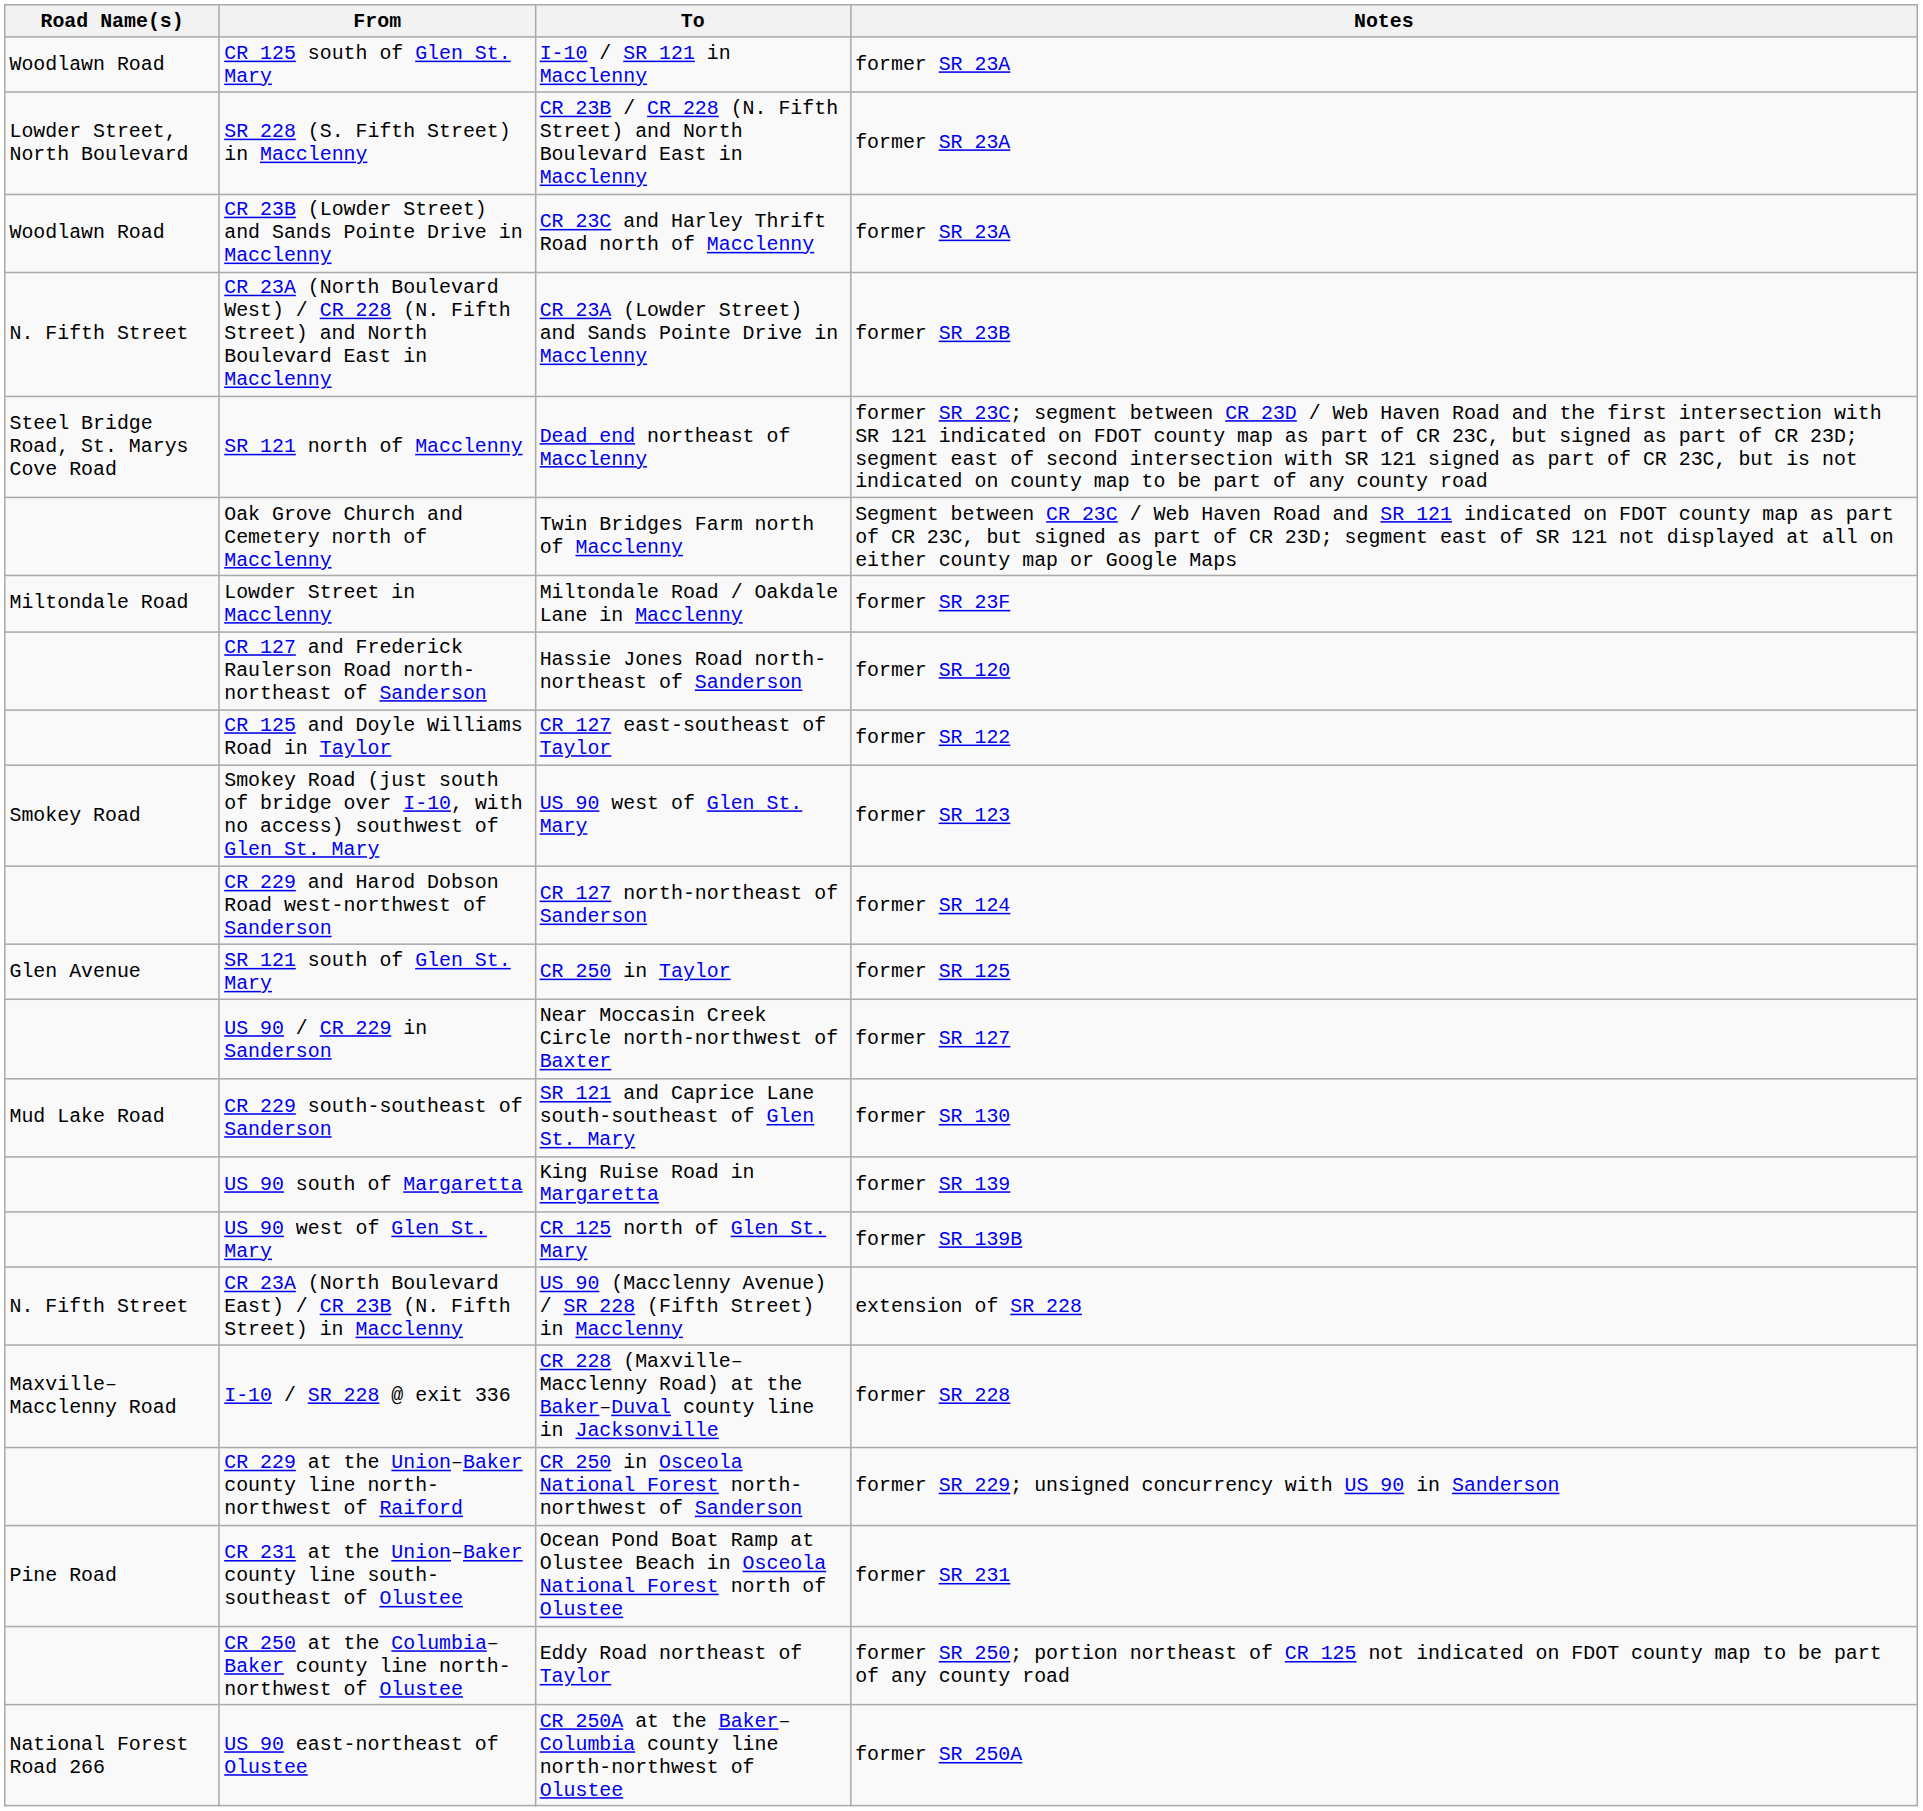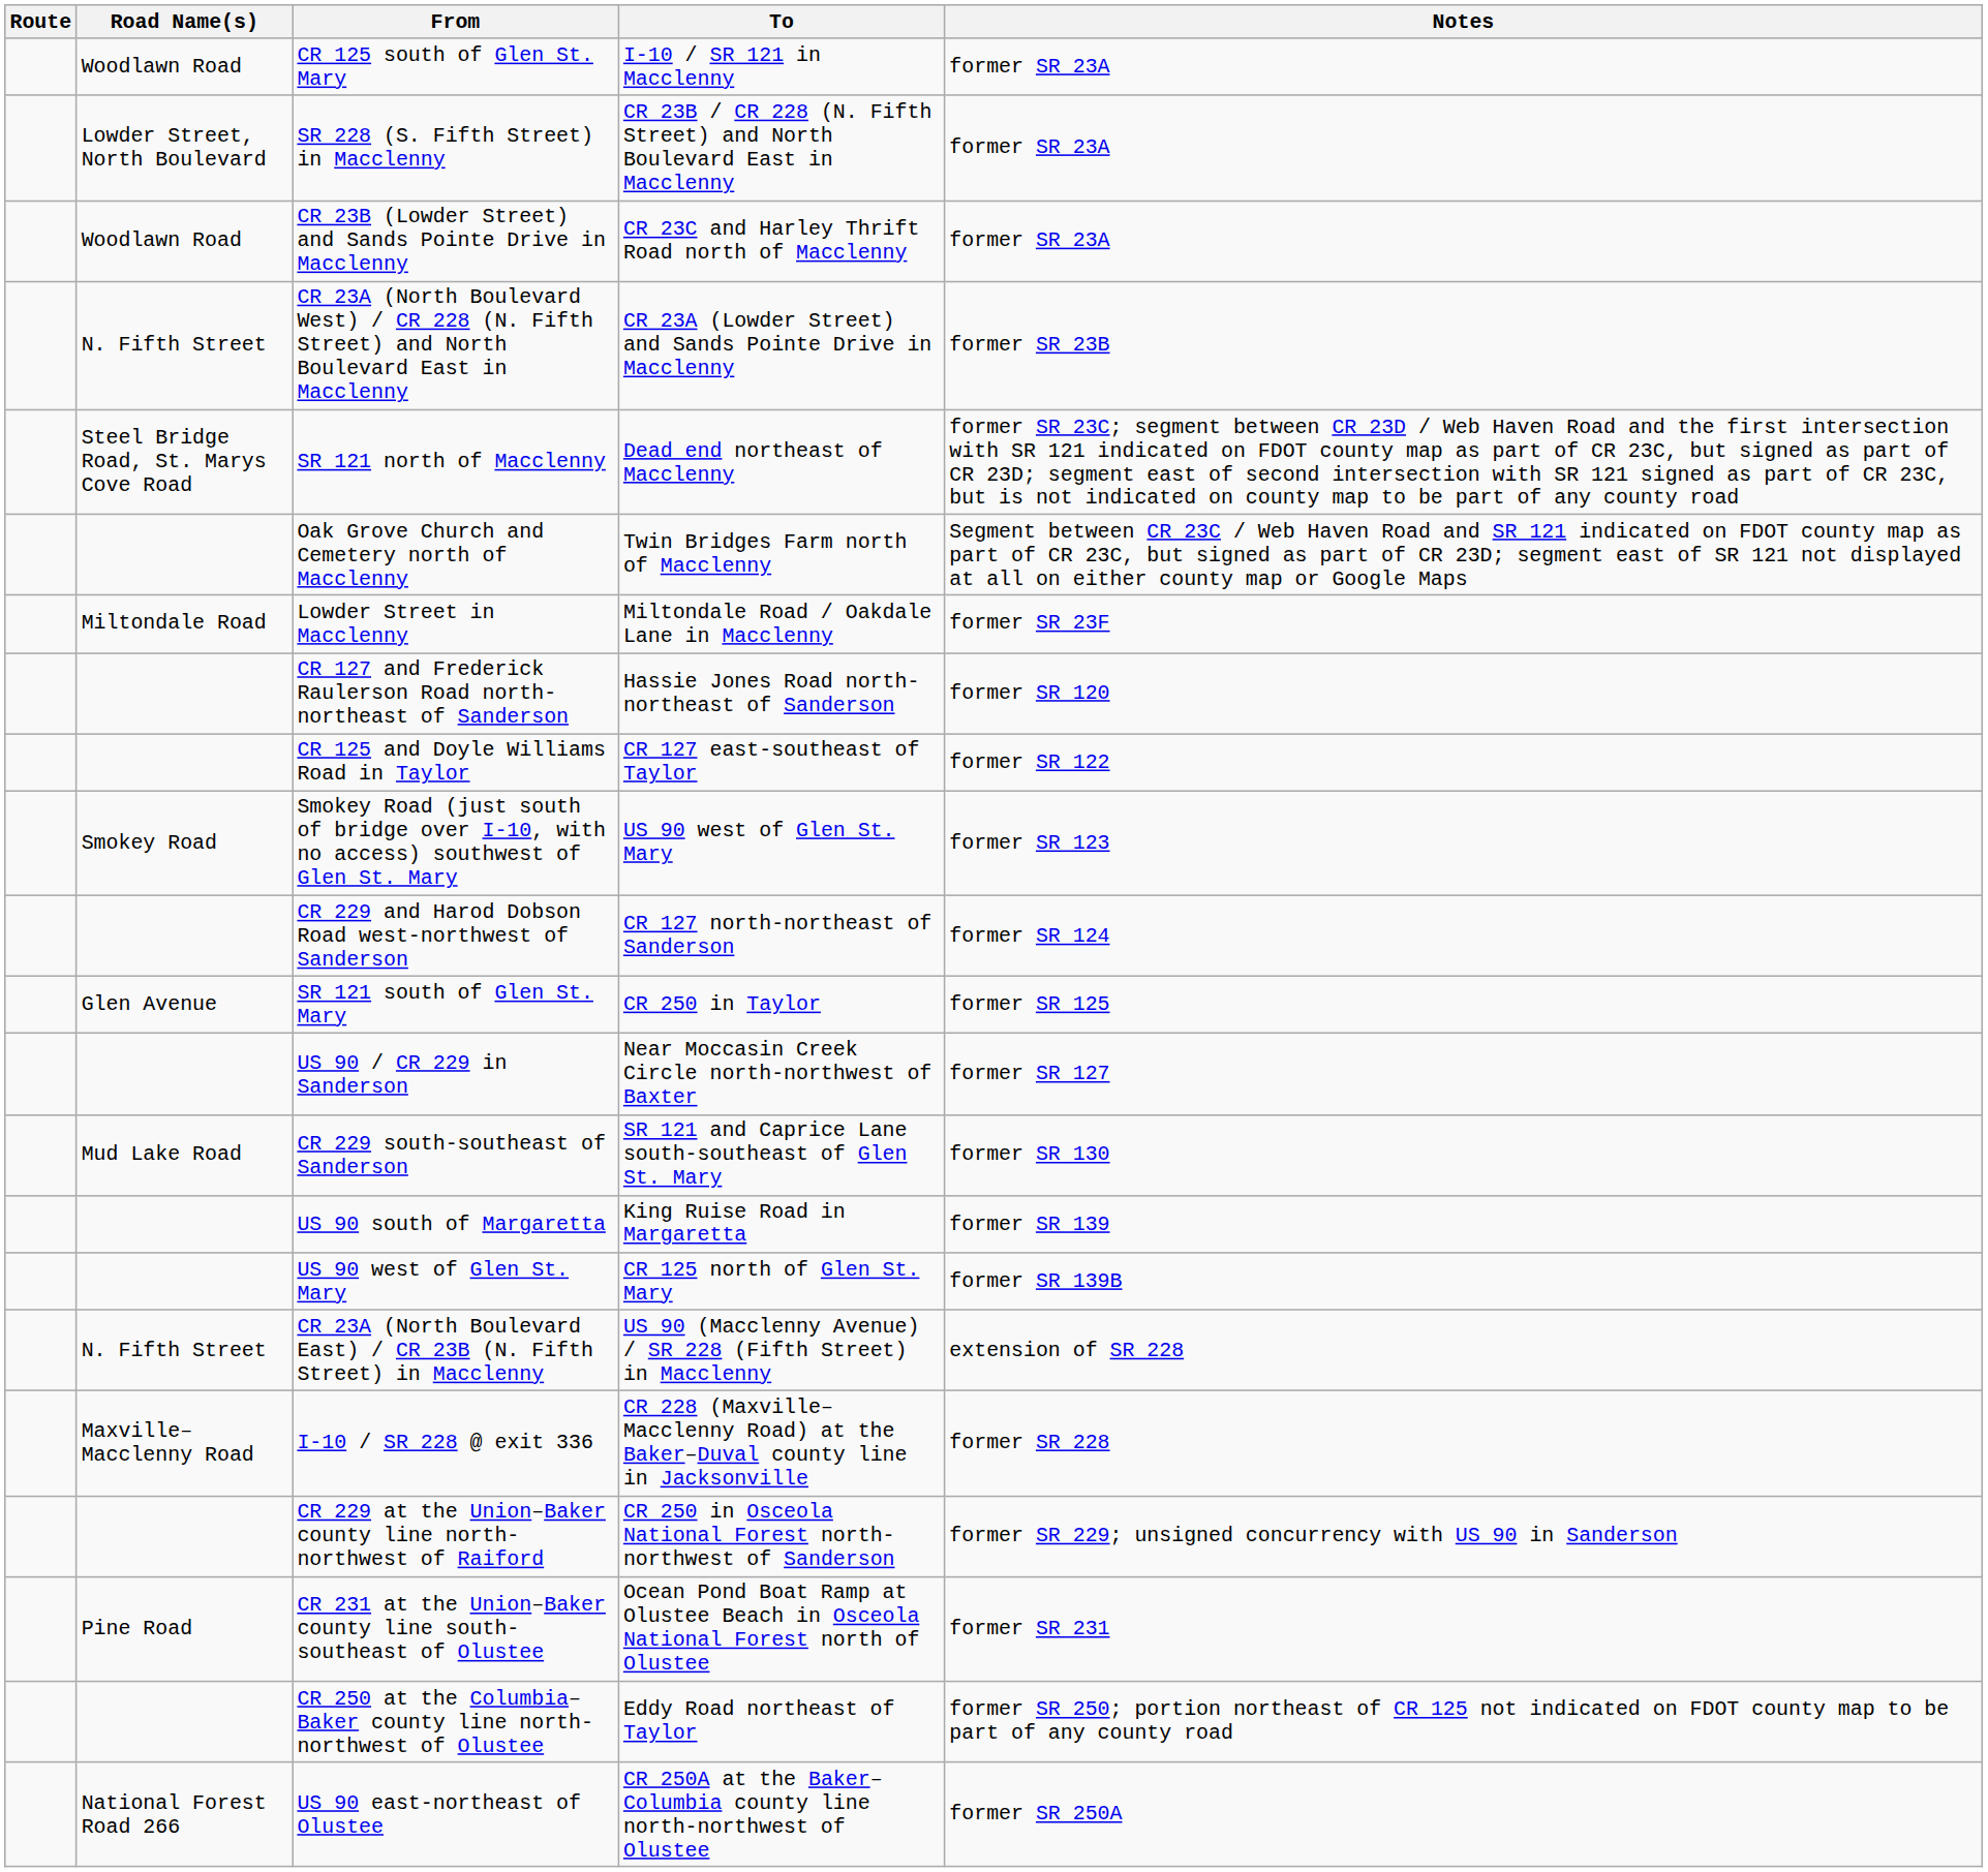+ column: Route
